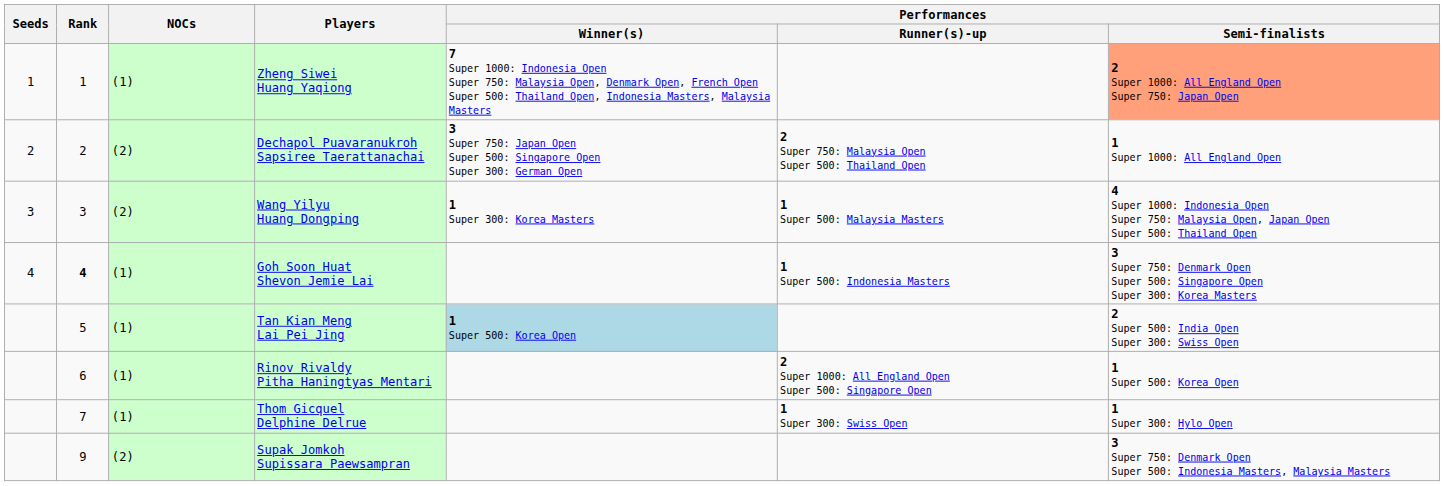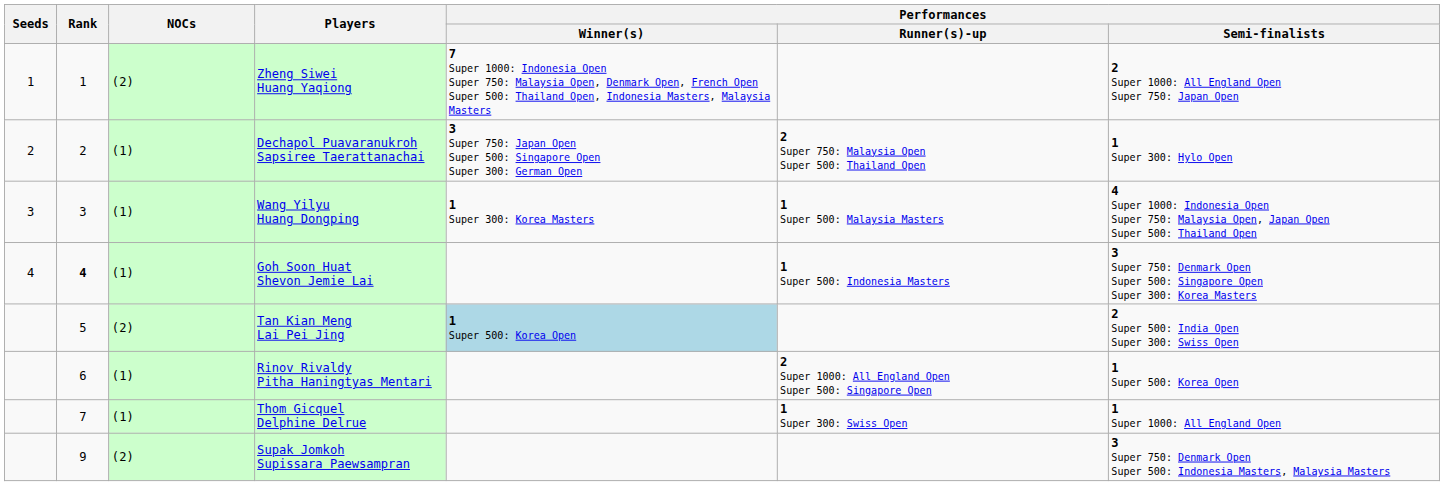Zheng Siwei Huang Yaqiong | NOCs: (1) -> (2)
Zheng Siwei Huang Yaqiong | Performances / Semi-finalists: lightsalmon background -> no background
Dechapol Puavaranukroh Sapsiree Taerattanachai | NOCs: (2) -> (1)
Dechapol Puavaranukroh Sapsiree Taerattanachai | Performances / Semi-finalists: 1 Super 1000: All England Open -> 1 Super 300: Hylo Open
Wang Yilyu Huang Dongping | NOCs: (2) -> (1)
Tan Kian Meng Lai Pei Jing | NOCs: (1) -> (2)
Thom Gicquel Delphine Delrue | Performances / Semi-finalists: 1 Super 300: Hylo Open -> 1 Super 1000: All England Open
